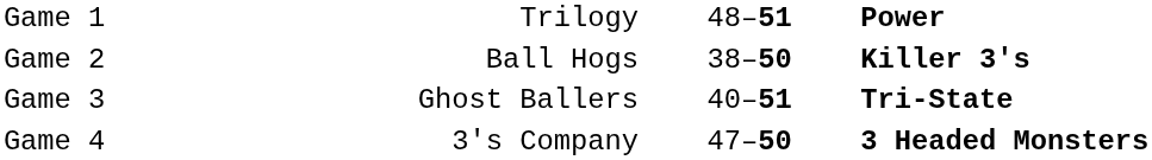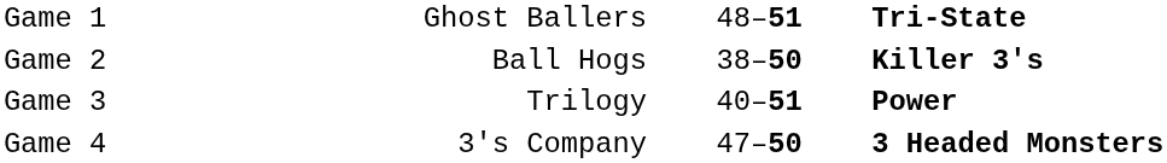Game 1 | column 2: Trilogy -> Ghost Ballers
Game 1 | column 4: Power -> Tri-State
Game 3 | column 2: Ghost Ballers -> Trilogy
Game 3 | column 4: Tri-State -> Power
